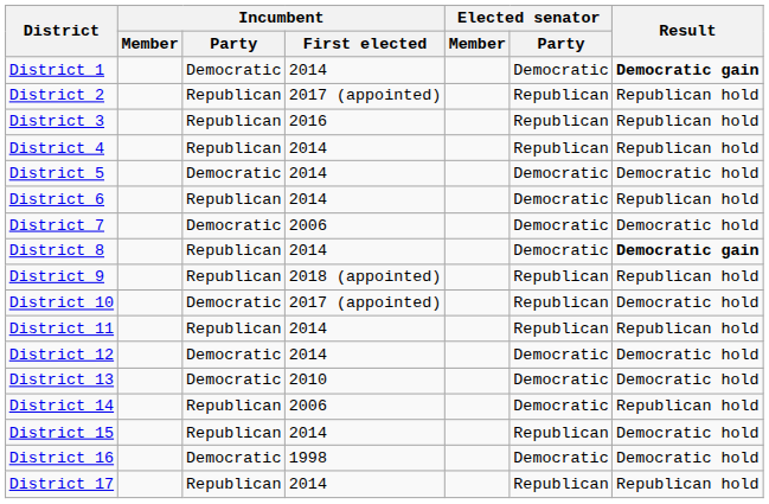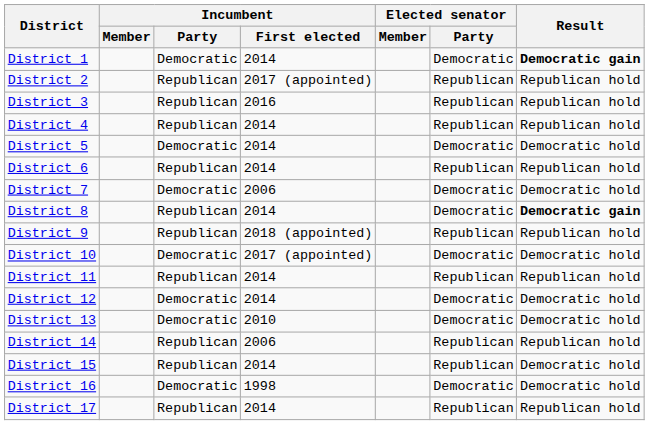District 6 | Elected senator / Party: Democratic -> Republican
District 10 | Elected senator / Party: Republican -> Democratic
District 14 | Elected senator / Party: Democratic -> Republican
